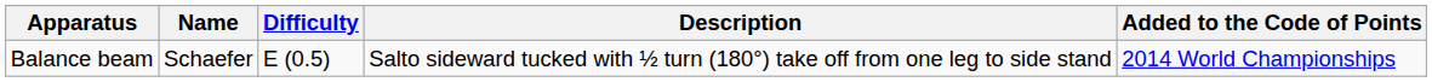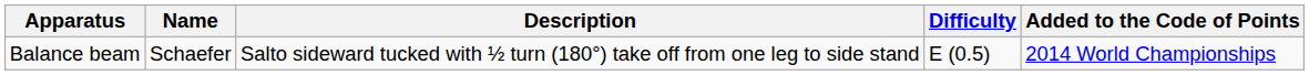columns swapped: Description <-> Difficulty
